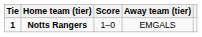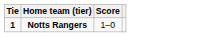- column: Away team (tier) | EMGALS
